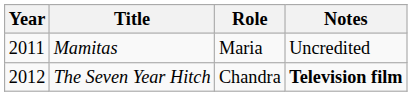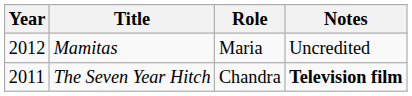Mamitas | Year: 2011 -> 2012
The Seven Year Hitch | Year: 2012 -> 2011
